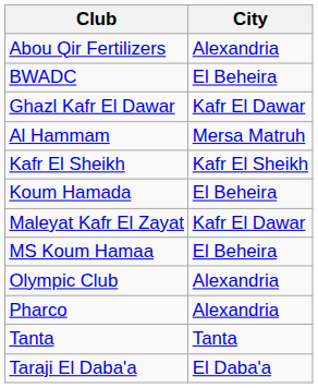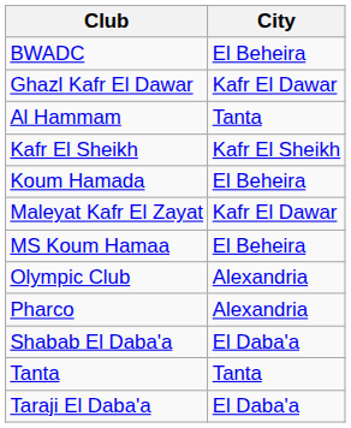- row: Abou Qir Fertilizers | Alexandria
Al Hammam | City: Mersa Matruh -> Tanta
+ row: Shabab El Daba'a | El Daba'a
